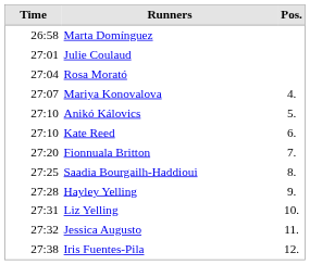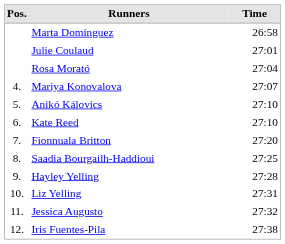columns swapped: Pos. <-> Time
